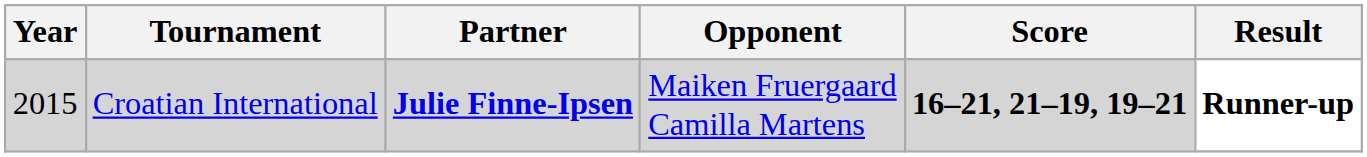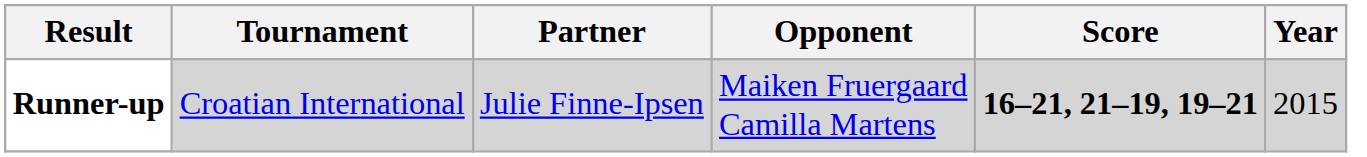columns swapped: Year <-> Result
Croatian International | Partner: bold -> normal
